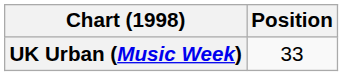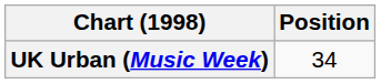UK Urban (Music Week) | Position: 33 -> 34
